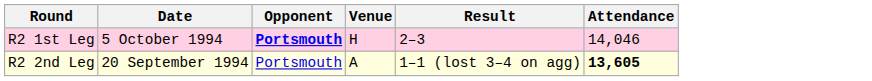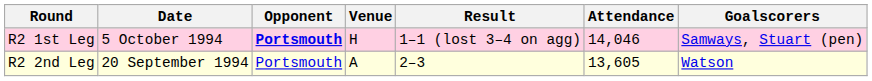+ column: Goalscorers | Samways, Stuart (pen) | Watson
R2 1st Leg | Result: 2–3 -> 1–1 (lost 3–4 on agg)
R2 2nd Leg | Result: 1–1 (lost 3–4 on agg) -> 2–3
R2 2nd Leg | Attendance: bold -> normal
